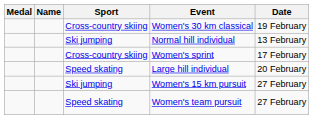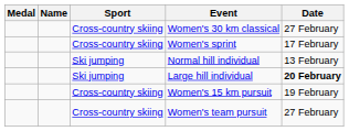Women's 30 km classical | Date: 19 February -> 27 February
rows swapped: Normal hill individual <-> Women's sprint
Large hill individual | Sport: Speed skating -> Ski jumping
Large hill individual | Date: normal -> bold
Women's 15 km pursuit | Sport: Ski jumping -> Cross-country skiing
Women's 15 km pursuit | Date: 27 February -> 19 February
Women's team pursuit | Sport: Speed skating -> Cross-country skiing
